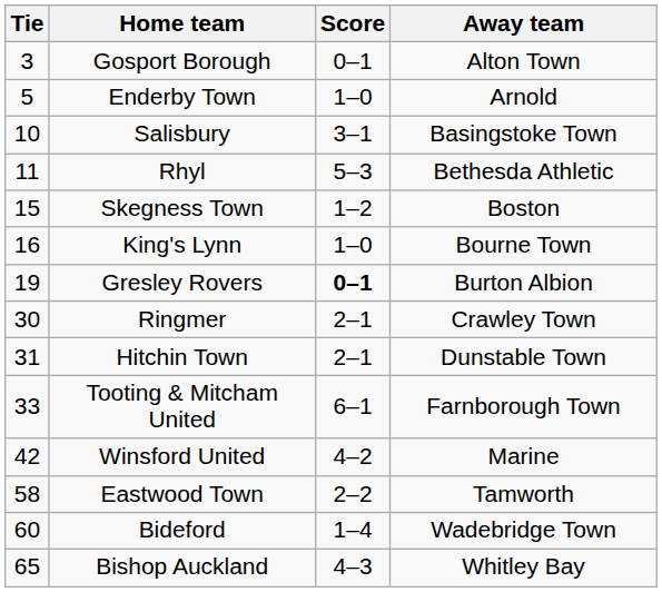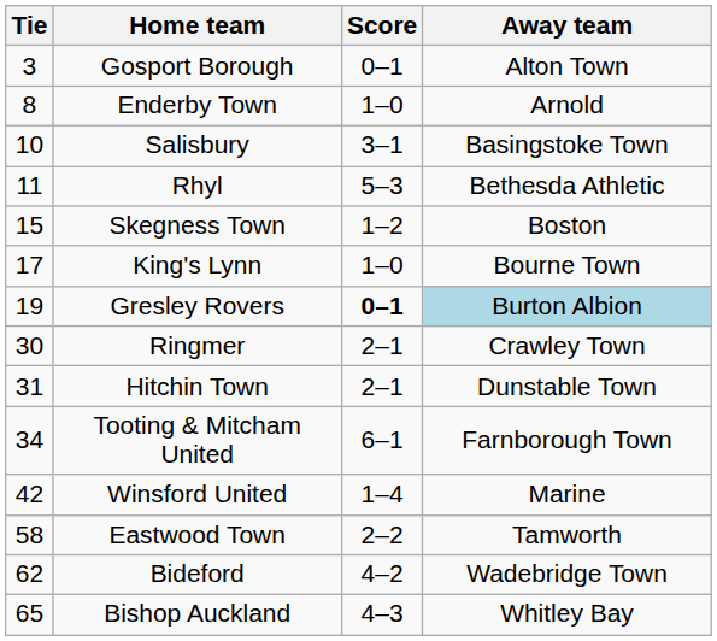Enderby Town | Tie: 5 -> 8
King's Lynn | Tie: 16 -> 17
Gresley Rovers | Away team: no background -> lightblue background
Tooting & Mitcham United | Tie: 33 -> 34
Winsford United | Score: 4–2 -> 1–4
Bideford | Tie: 60 -> 62
Bideford | Score: 1–4 -> 4–2
